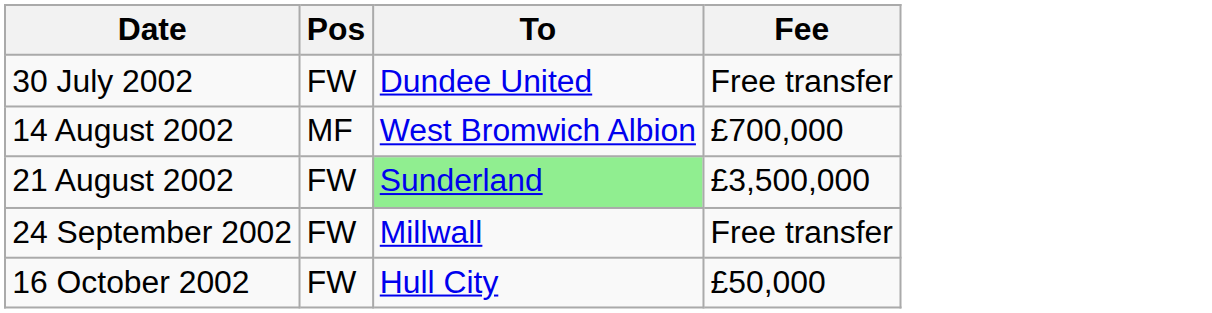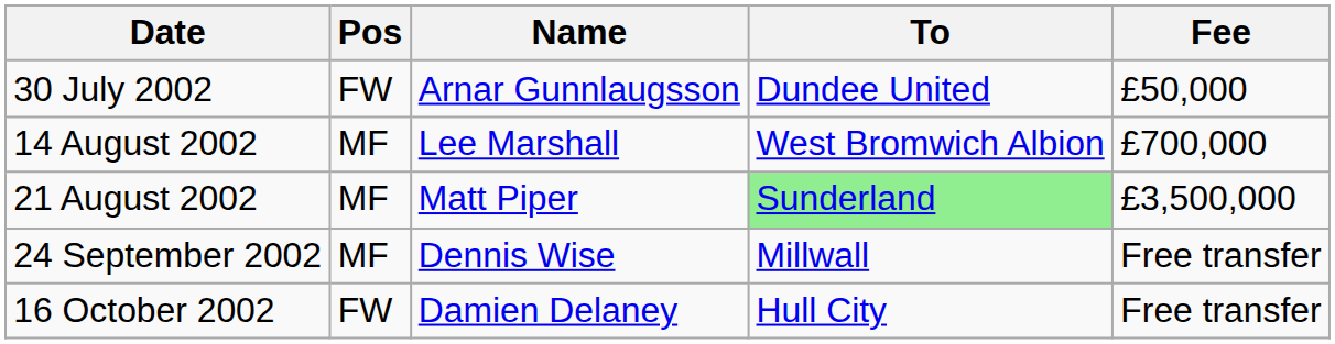+ column: Name | Arnar Gunnlaugsson | Lee Marshall | Matt Piper | Dennis Wise | Damien Delaney
30 July 2002 | Fee: Free transfer -> £50,000
21 August 2002 | Pos: FW -> MF
24 September 2002 | Pos: FW -> MF
16 October 2002 | Fee: £50,000 -> Free transfer
